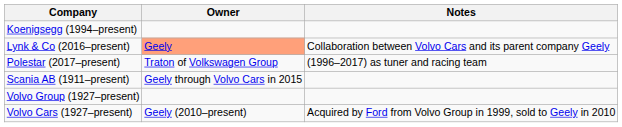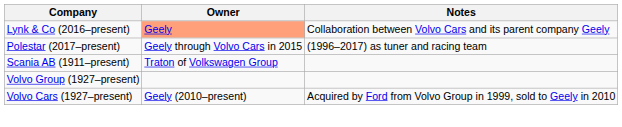- row: Koenigsegg (1994–present)
Polestar (2017–present) | Owner: Traton of Volkswagen Group -> Geely through Volvo Cars in 2015
Scania AB (1911–present) | Owner: Geely through Volvo Cars in 2015 -> Traton of Volkswagen Group
